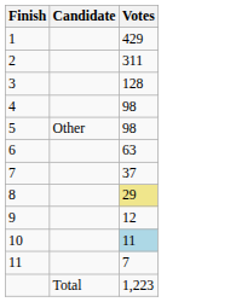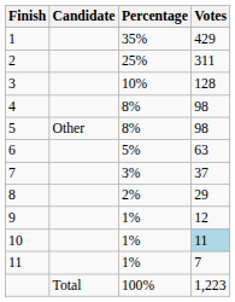+ column: Percentage | 35% | 25% | 10% | 8% | 8% | 5% | 3% | 2% | 1% | 1% | 1% | 100%
8 | Votes: khaki background -> no background
